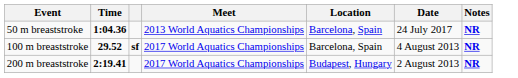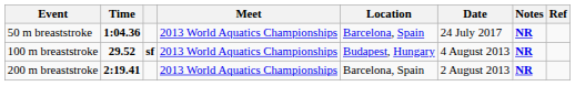+ column: Ref
100 m breaststroke | Meet: 2017 World Aquatics Championships -> 2013 World Aquatics Championships
100 m breaststroke | Location: Barcelona, Spain -> Budapest, Hungary
200 m breaststroke | Meet: 2017 World Aquatics Championships -> 2013 World Aquatics Championships
200 m breaststroke | Location: Budapest, Hungary -> Barcelona, Spain
